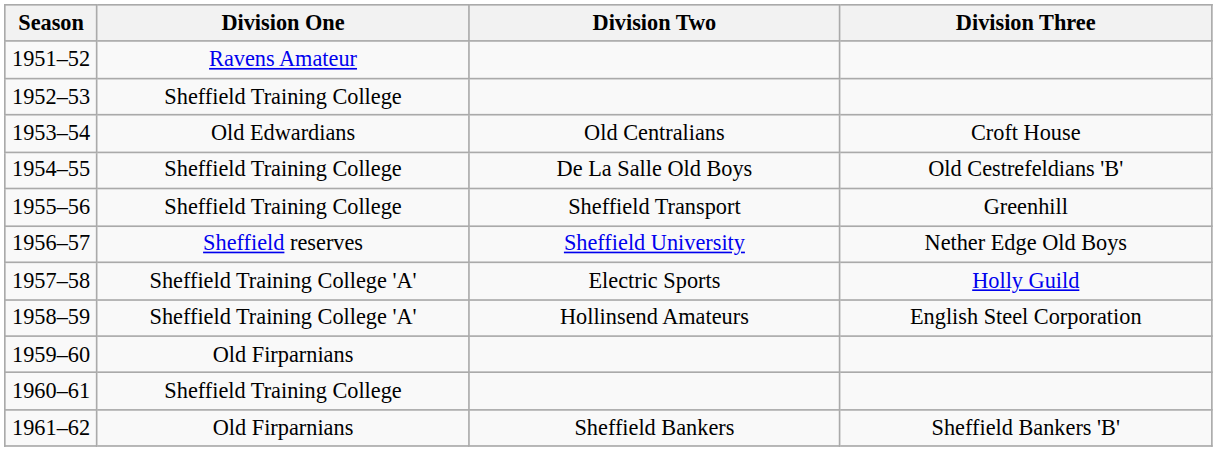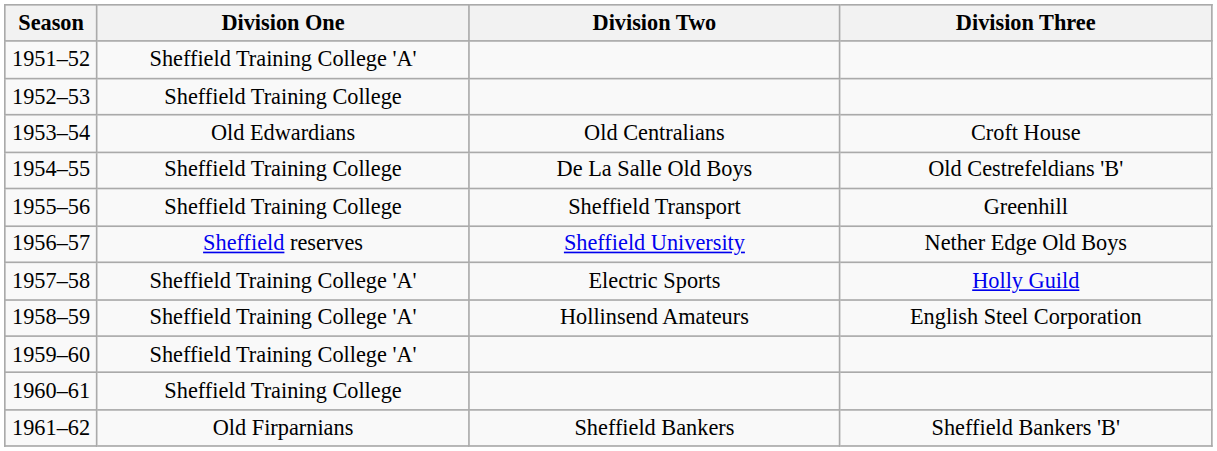1951–52 | Division One: Ravens Amateur -> Sheffield Training College 'A'
1959–60 | Division One: Old Firparnians -> Sheffield Training College 'A'
